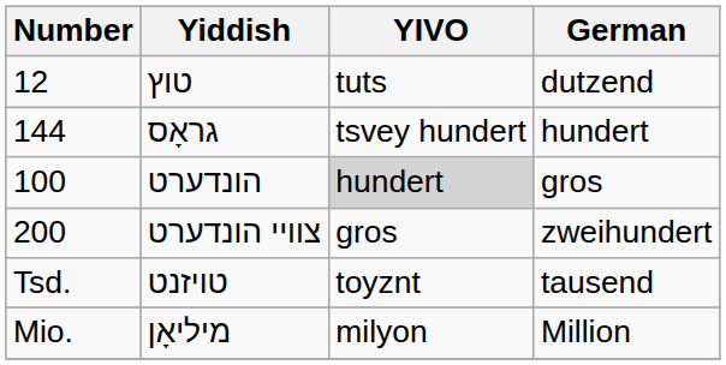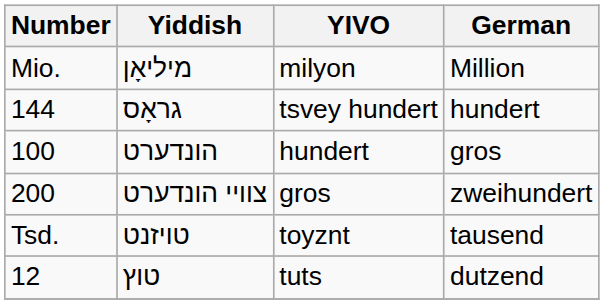rows swapped: טוץ <-> מיליאָן
הונדערט | YIVO: lightgrey background -> no background
